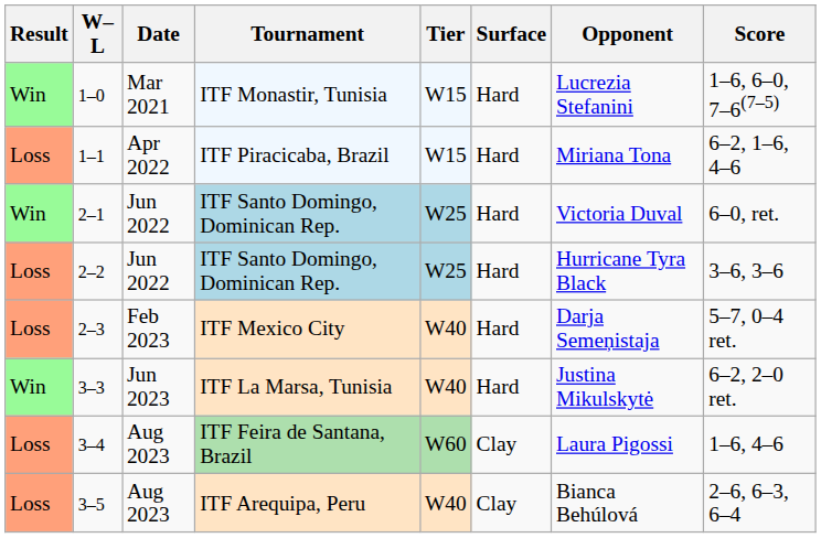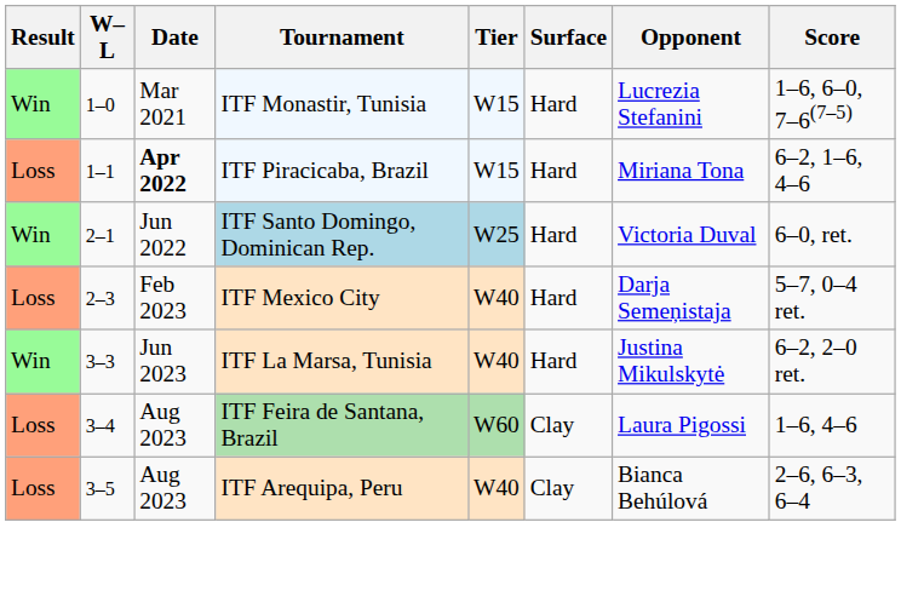1–1 | Date: normal -> bold
- row: Loss | 2–2 | Jun 2022 | ITF Santo Domingo, Dominican Rep. | W25 | Hard | Hurricane Tyra Black | 3–6, 3–6
